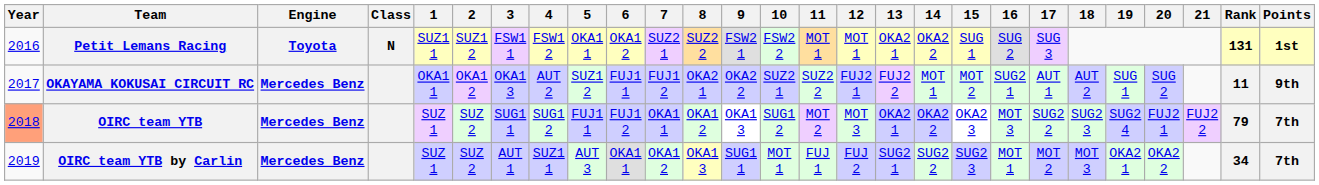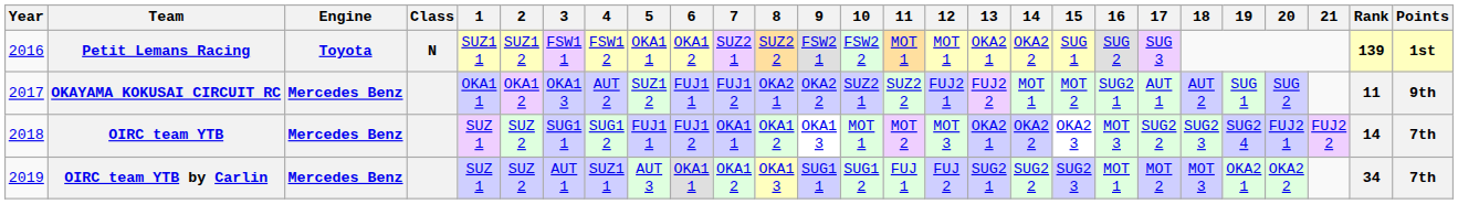Petit Lemans Racing | Rank: 131 -> 139
OIRC team YTB | Year: lightsalmon background -> no background
OIRC team YTB | 10: SUG1 2 -> MOT 1
OIRC team YTB | Rank: 79 -> 14
OIRC team YTB by Carlin | 10: MOT 1 -> SUG1 2
